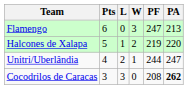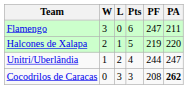columns swapped: W <-> Pts
Flamengo | PA: 213 -> 211
